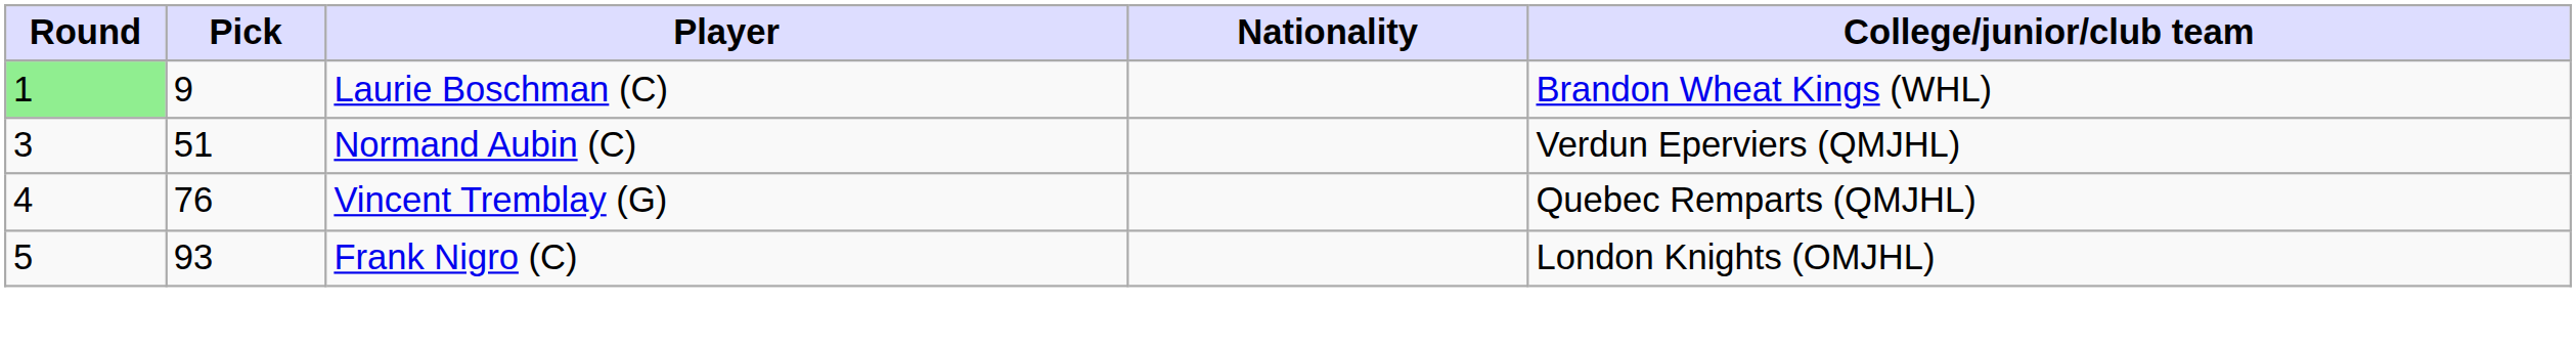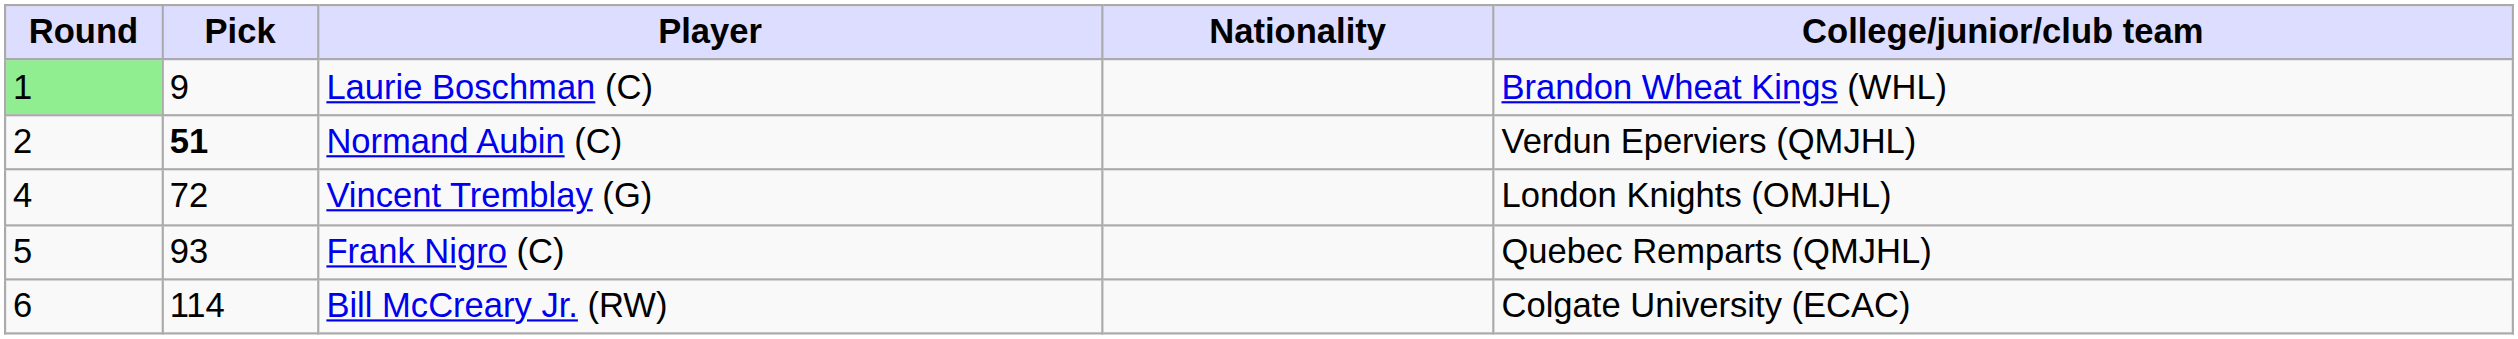Normand Aubin (C) | Round: 3 -> 2
Normand Aubin (C) | Pick: normal -> bold
Vincent Tremblay (G) | Pick: 76 -> 72
Vincent Tremblay (G) | College/junior/club team: Quebec Remparts (QMJHL) -> London Knights (OMJHL)
Frank Nigro (C) | College/junior/club team: London Knights (OMJHL) -> Quebec Remparts (QMJHL)
+ row: 6 | 114 | Bill McCreary Jr. (RW) | Colgate University (ECAC)
